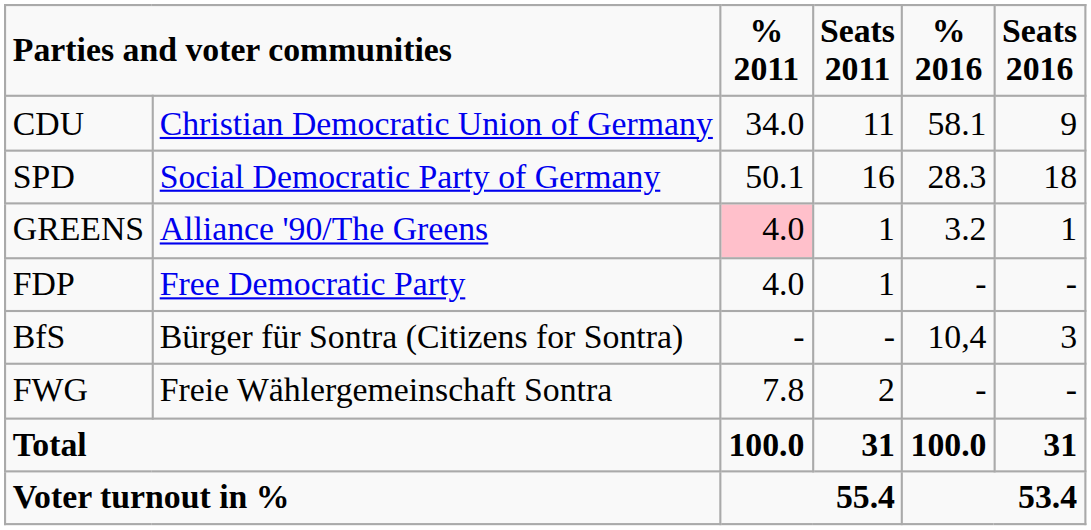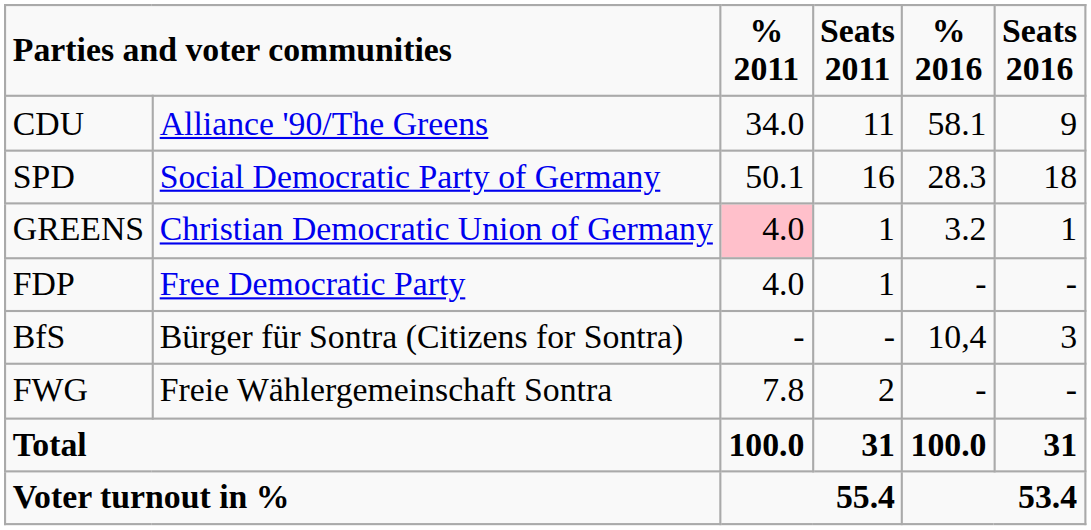CDU | column 2: Christian Democratic Union of Germany -> Alliance '90/The Greens
GREENS | column 2: Alliance '90/The Greens -> Christian Democratic Union of Germany
